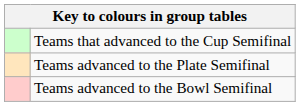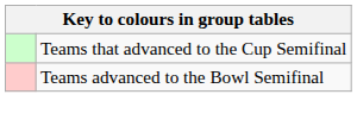- row: Teams advanced to the Plate Semifinal
